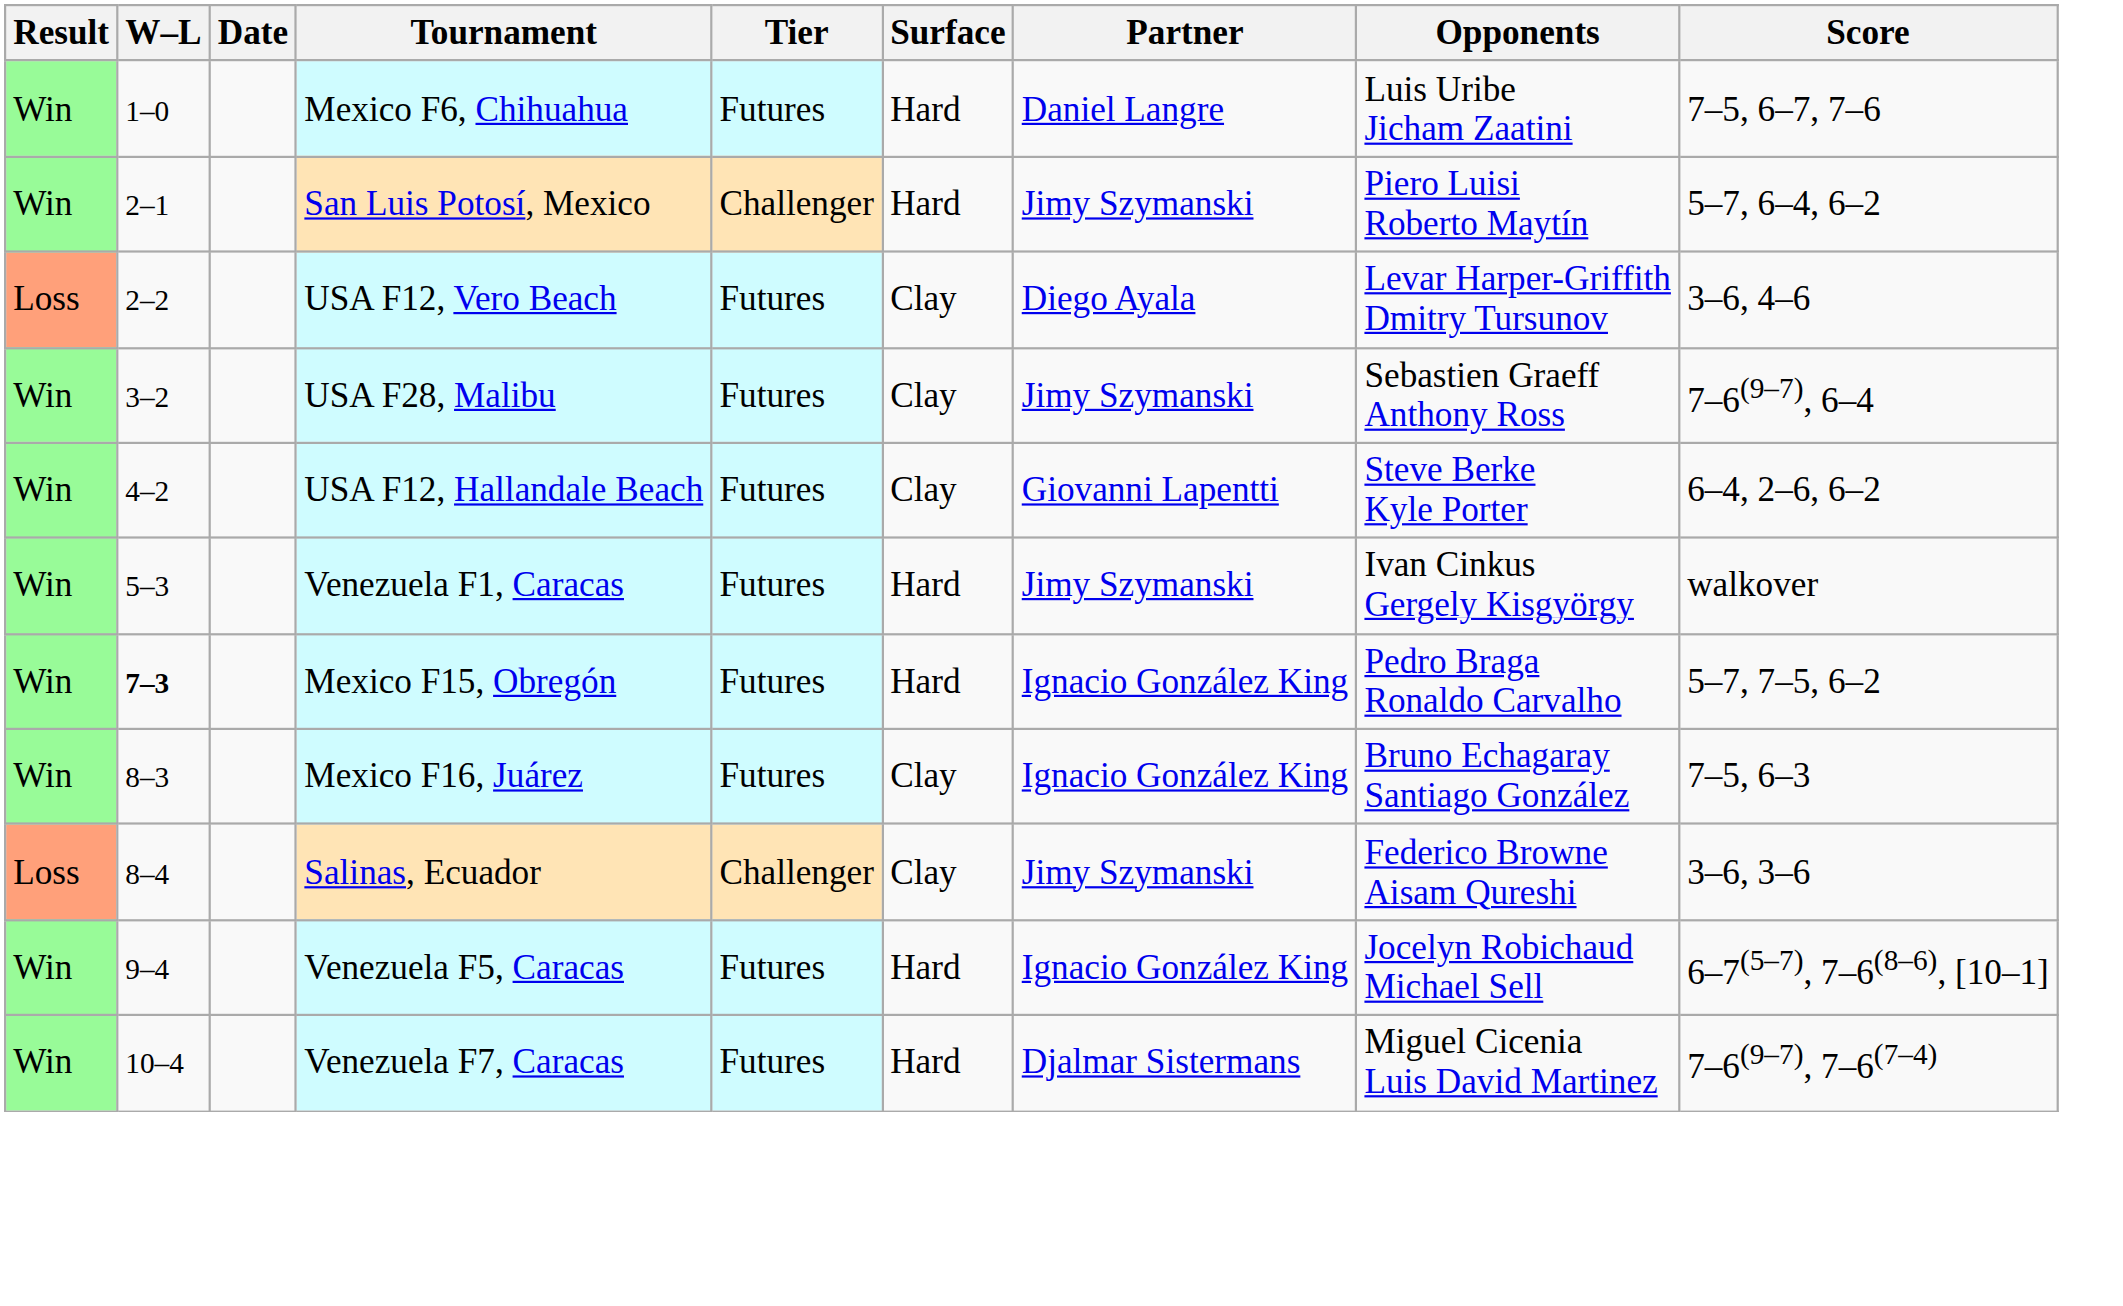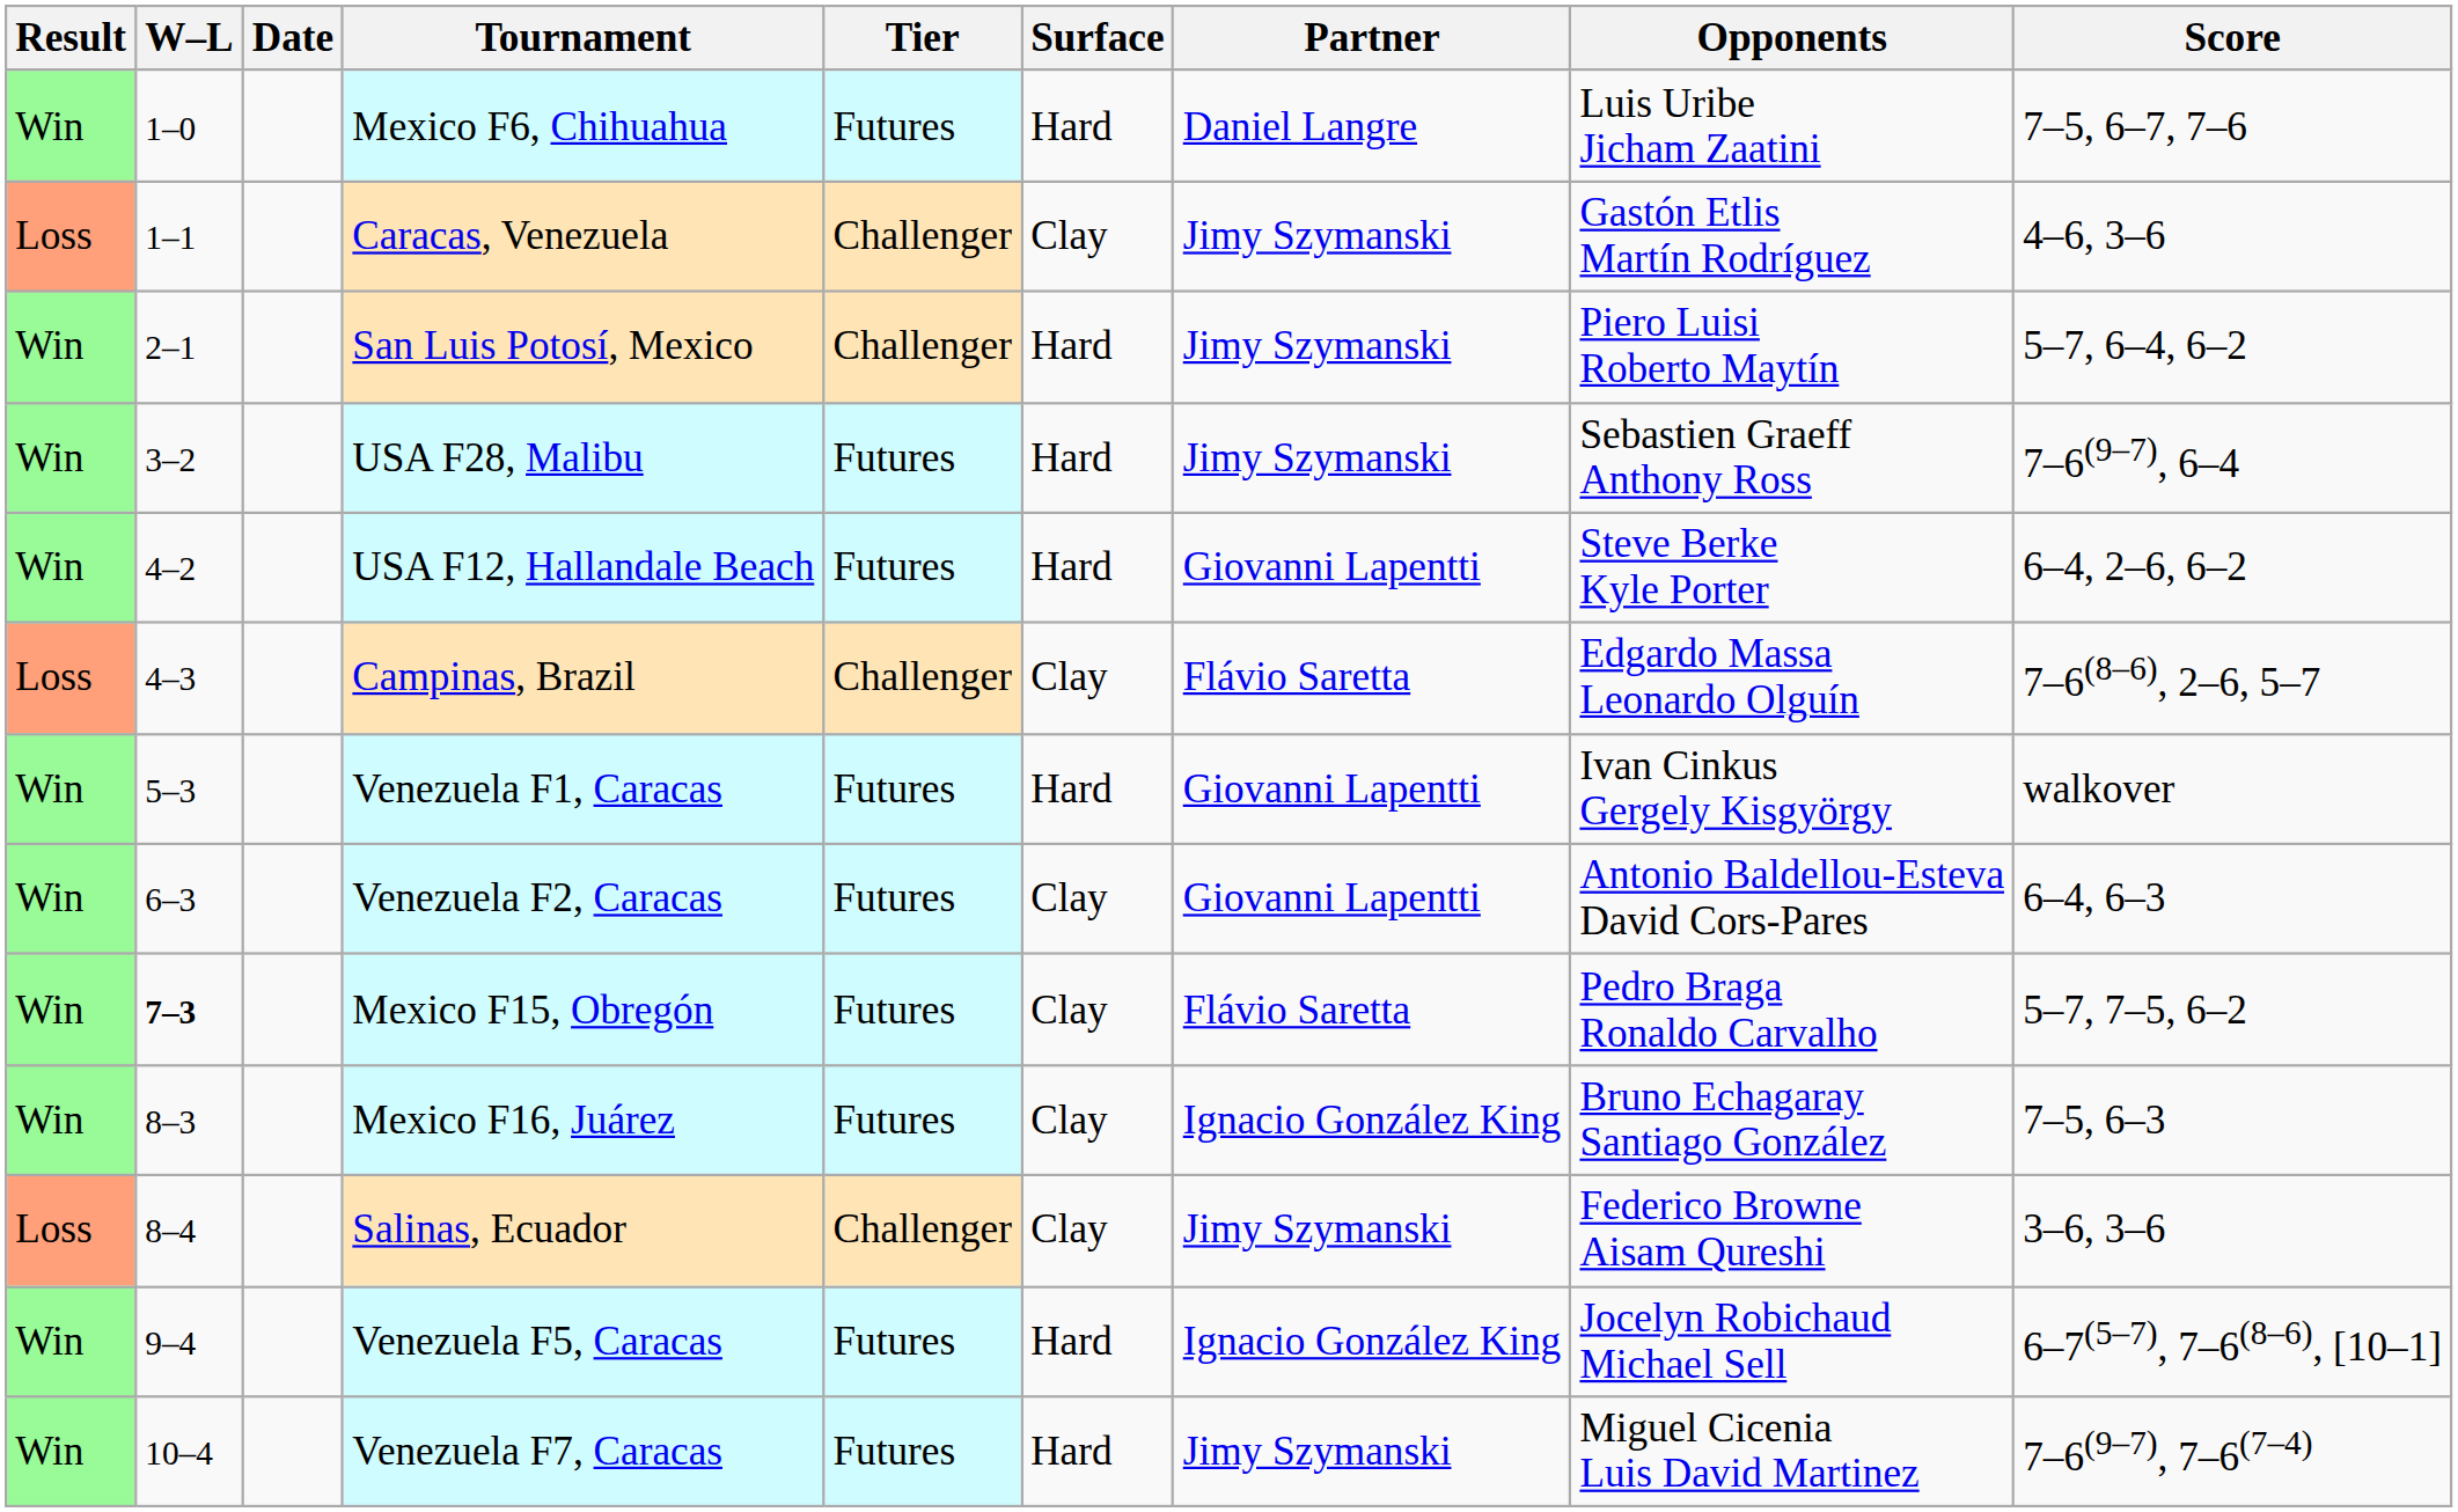+ row: Loss | 1–1 | Caracas, Venezuela | Challenger | Clay | Jimy Szymanski | Gastón Etlis Martín Rodríguez | 4–6, 3–6
- row: Loss | 2–2 | USA F12, Vero Beach | Futures | Clay | Diego Ayala | Levar Harper-Griffith Dmitry Tursunov | 3–6, 4–6
USA F28, Malibu | Surface: Clay -> Hard
USA F12, Hallandale Beach | Surface: Clay -> Hard
+ row: Loss | 4–3 | Campinas, Brazil | Challenger | Clay | Flávio Saretta | Edgardo Massa Leonardo Olguín | 7–6(8–6), 2–6, 5–7
Venezuela F1, Caracas | Partner: Jimy Szymanski -> Giovanni Lapentti
+ row: Win | 6–3 | Venezuela F2, Caracas | Futures | Clay | Giovanni Lapentti | Antonio Baldellou-Esteva David Cors-Pares | 6–4, 6–3
Mexico F15, Obregón | Surface: Hard -> Clay
Mexico F15, Obregón | Partner: Ignacio González King -> Flávio Saretta
Venezuela F7, Caracas | Partner: Djalmar Sistermans -> Jimy Szymanski
